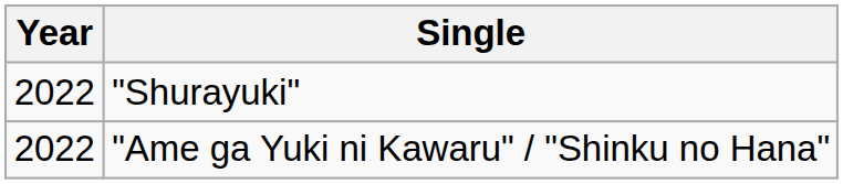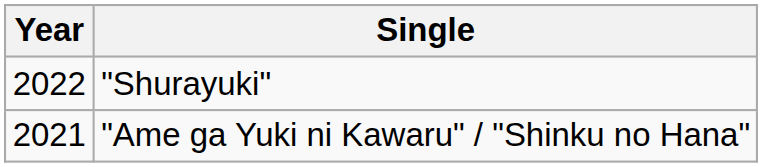"Ame ga Yuki ni Kawaru" / "Shinku no Hana" | Year: 2022 -> 2021
